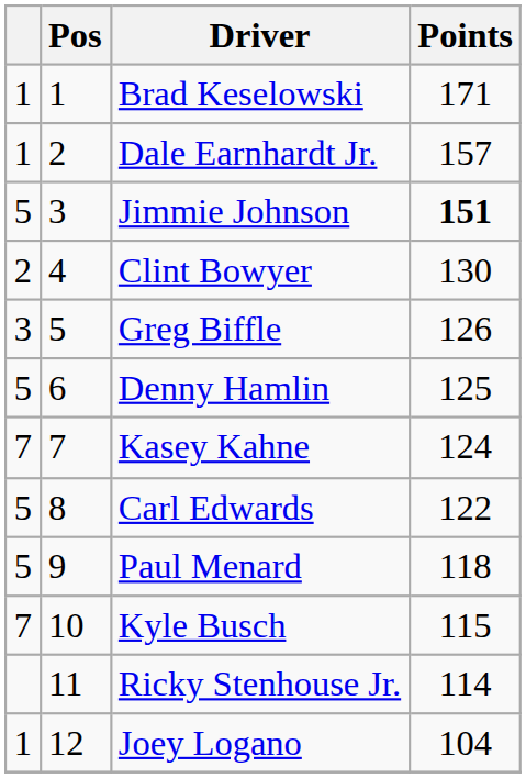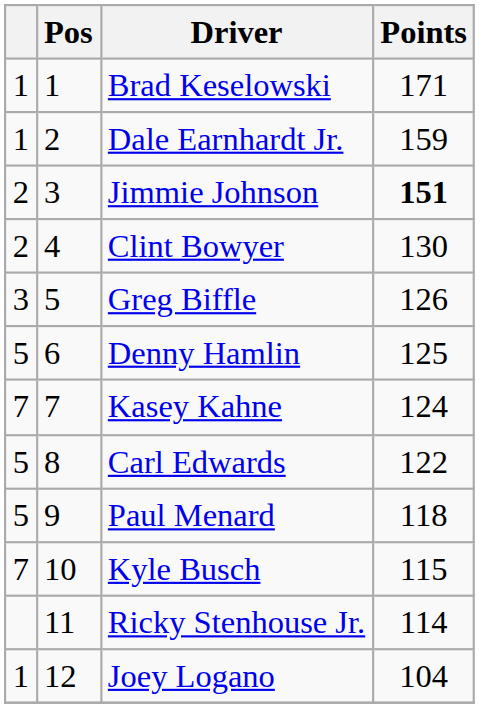Dale Earnhardt Jr. | Points: 157 -> 159
Jimmie Johnson | column 1: 5 -> 2
